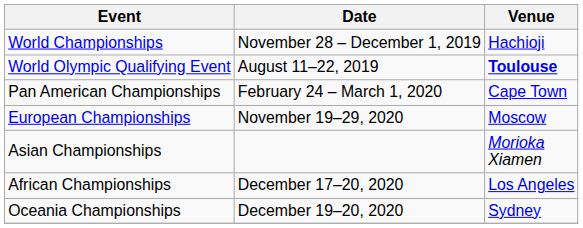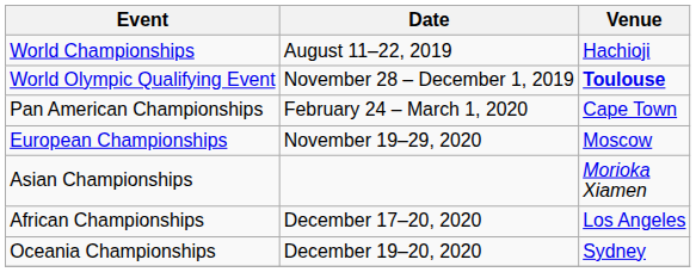World Championships | Date: November 28 – December 1, 2019 -> August 11–22, 2019
World Olympic Qualifying Event | Date: August 11–22, 2019 -> November 28 – December 1, 2019
